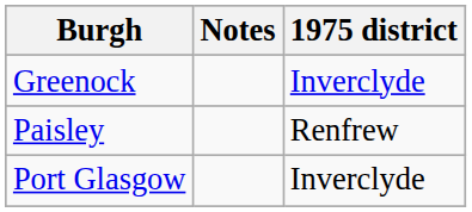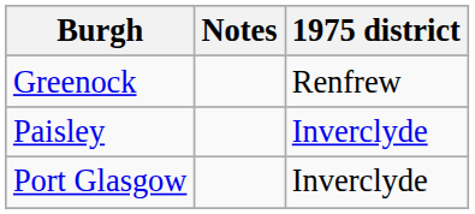Greenock | 1975 district: Inverclyde -> Renfrew
Paisley | 1975 district: Renfrew -> Inverclyde
